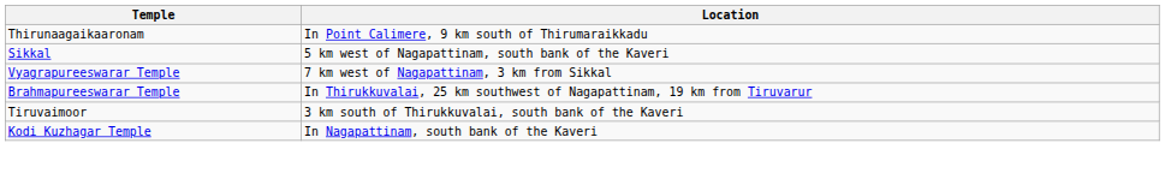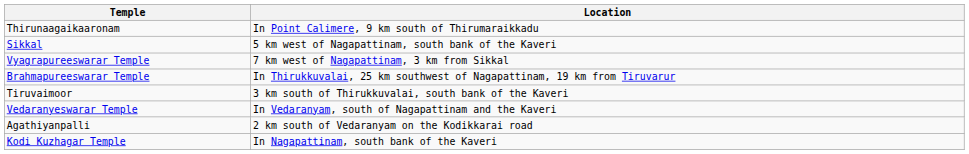+ row: Vedaranyeswarar Temple | In Vedaranyam, south of Nagapattinam and the Kaveri
+ row: Agathiyanpalli | 2 km south of Vedaranyam on the Kodikkarai road
